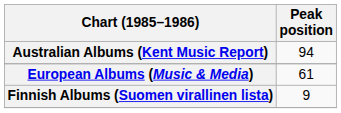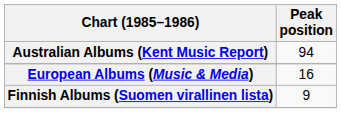European Albums (Music & Media) | Peak position: 61 -> 16
